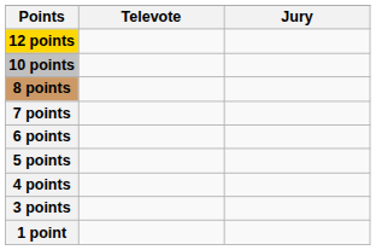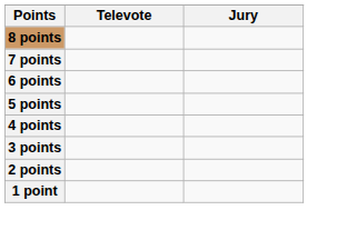- row: 12 points
- row: 10 points
+ row: 2 points
